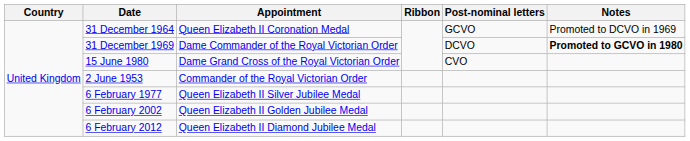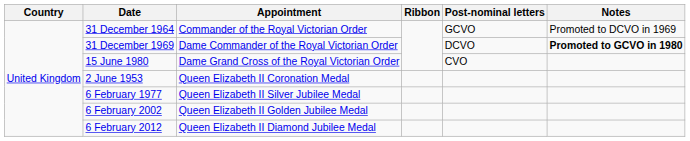31 December 1964 | Appointment: Queen Elizabeth II Coronation Medal -> Commander of the Royal Victorian Order
2 June 1953 | Appointment: Commander of the Royal Victorian Order -> Queen Elizabeth II Coronation Medal
